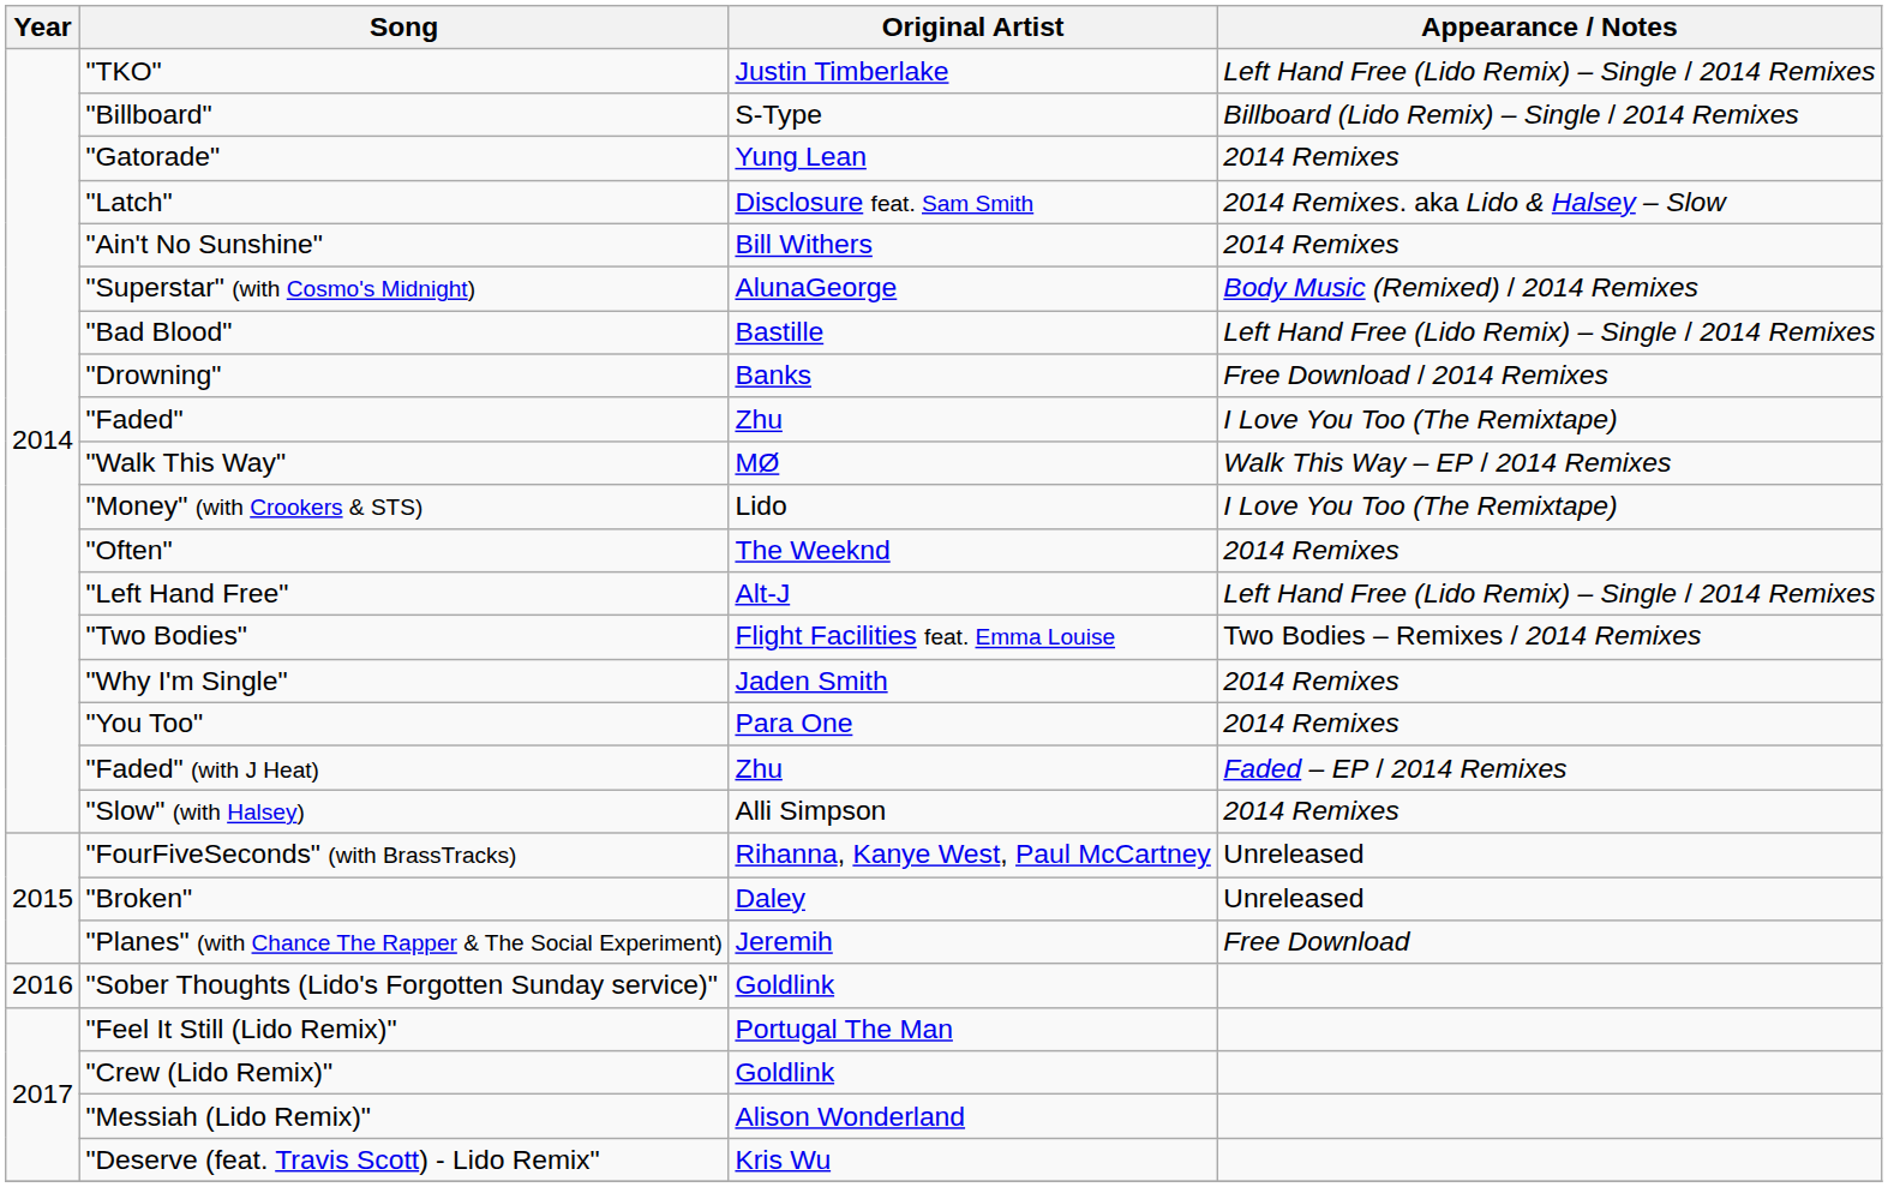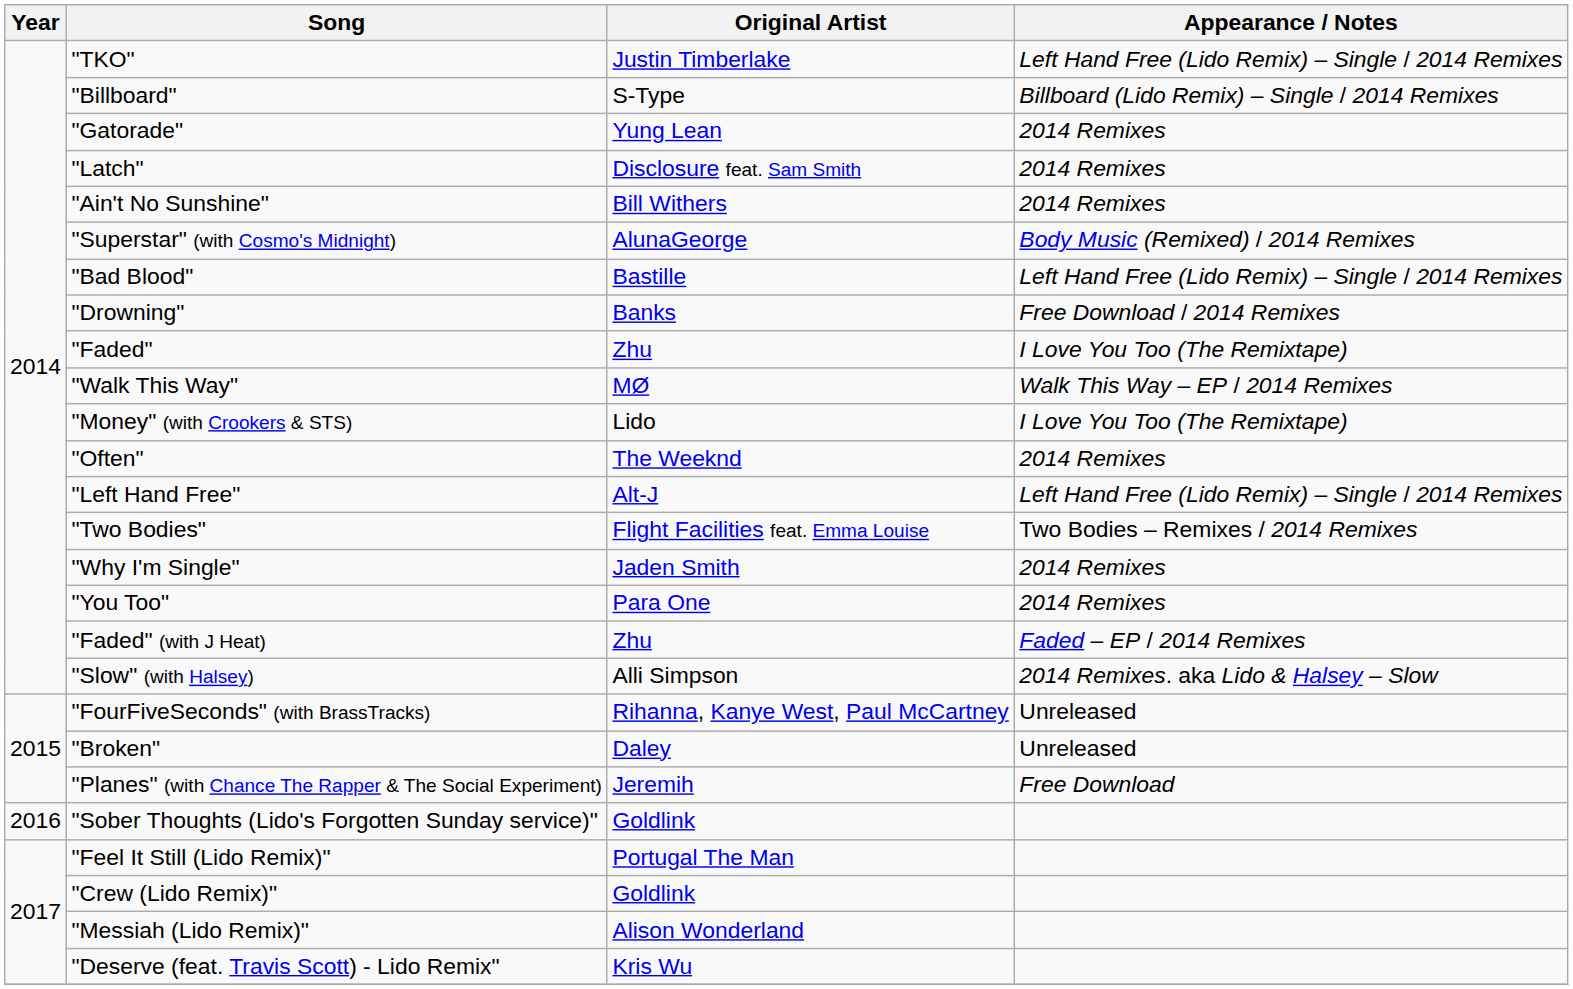"Latch" | Appearance / Notes: 2014 Remixes. aka Lido & Halsey – Slow -> 2014 Remixes
"Slow" (with Halsey) | Appearance / Notes: 2014 Remixes -> 2014 Remixes. aka Lido & Halsey – Slow
